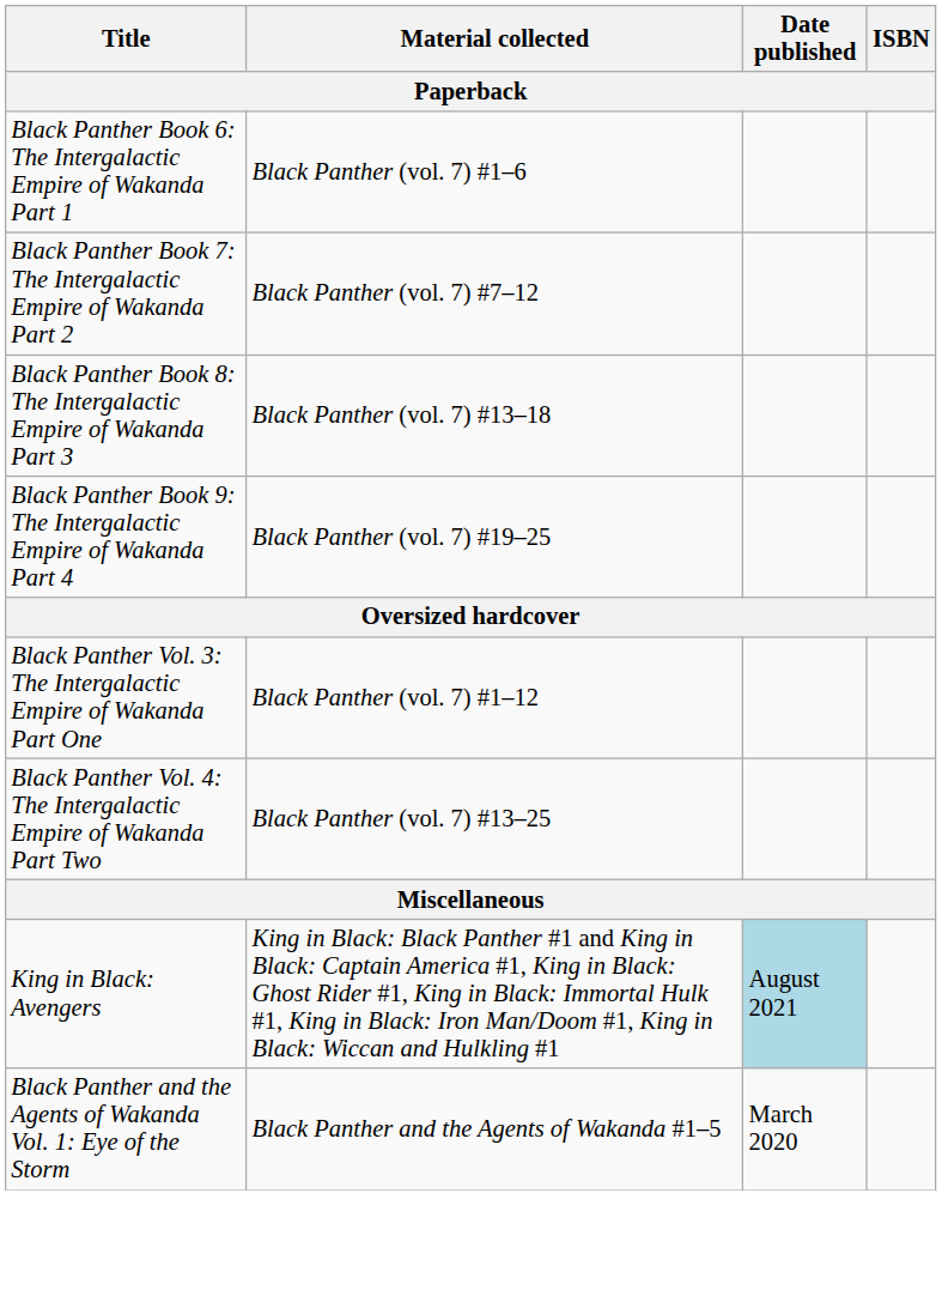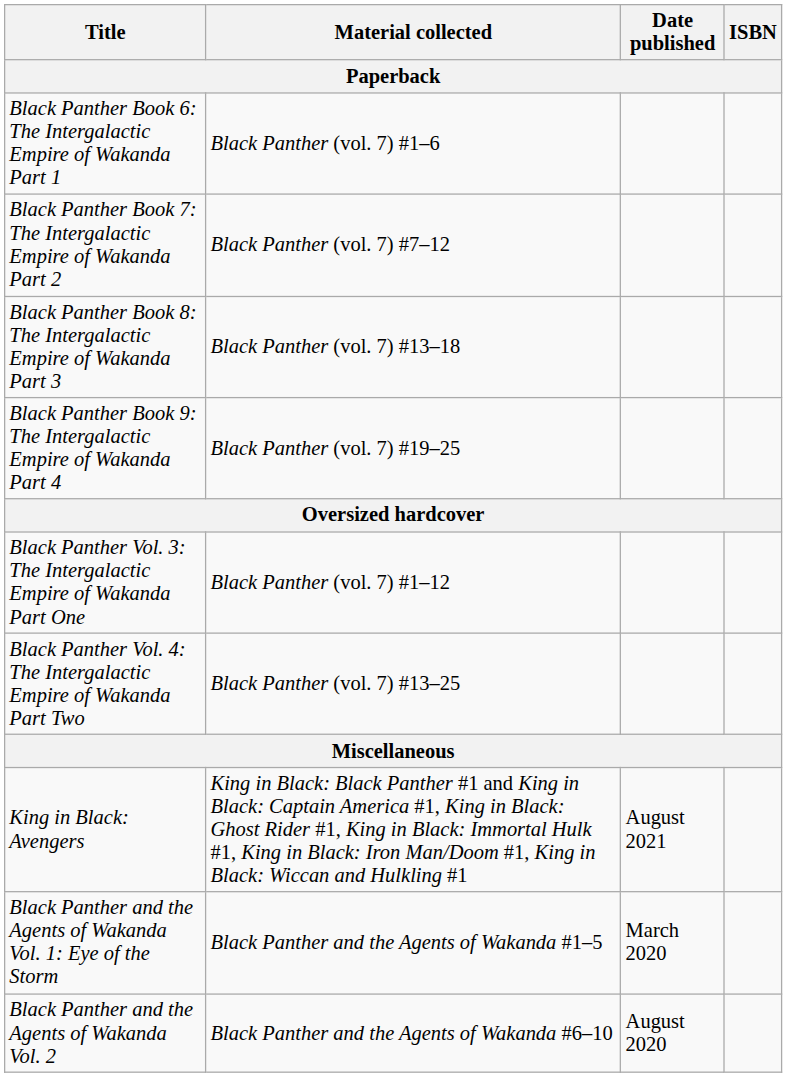King in Black: Avengers | Date published: lightblue background -> no background
+ row: Black Panther and the Agents of Wakanda Vol. 2 | Black Panther and the Agents of Wakanda #6–10 | August 2020
